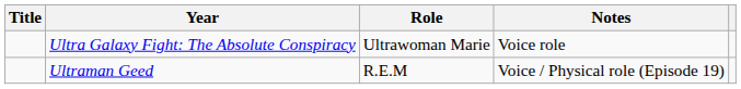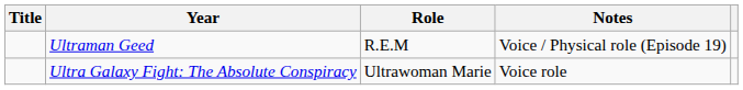rows swapped: Ultraman Geed <-> Ultra Galaxy Fight: The Absolute Conspiracy
